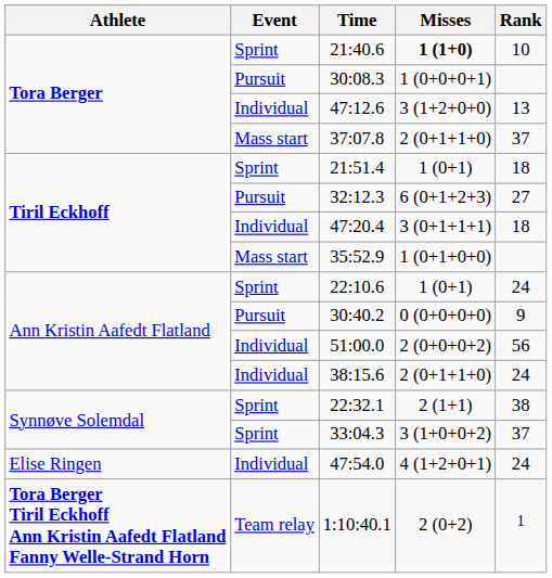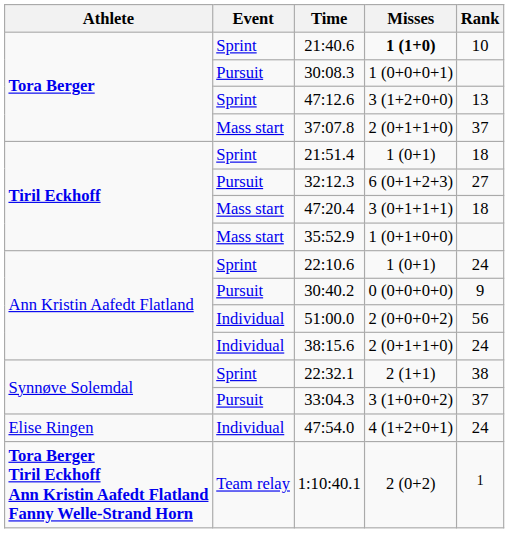47:12.6 | Event: Individual -> Sprint
47:20.4 | Event: Individual -> Mass start
33:04.3 | Event: Sprint -> Pursuit
